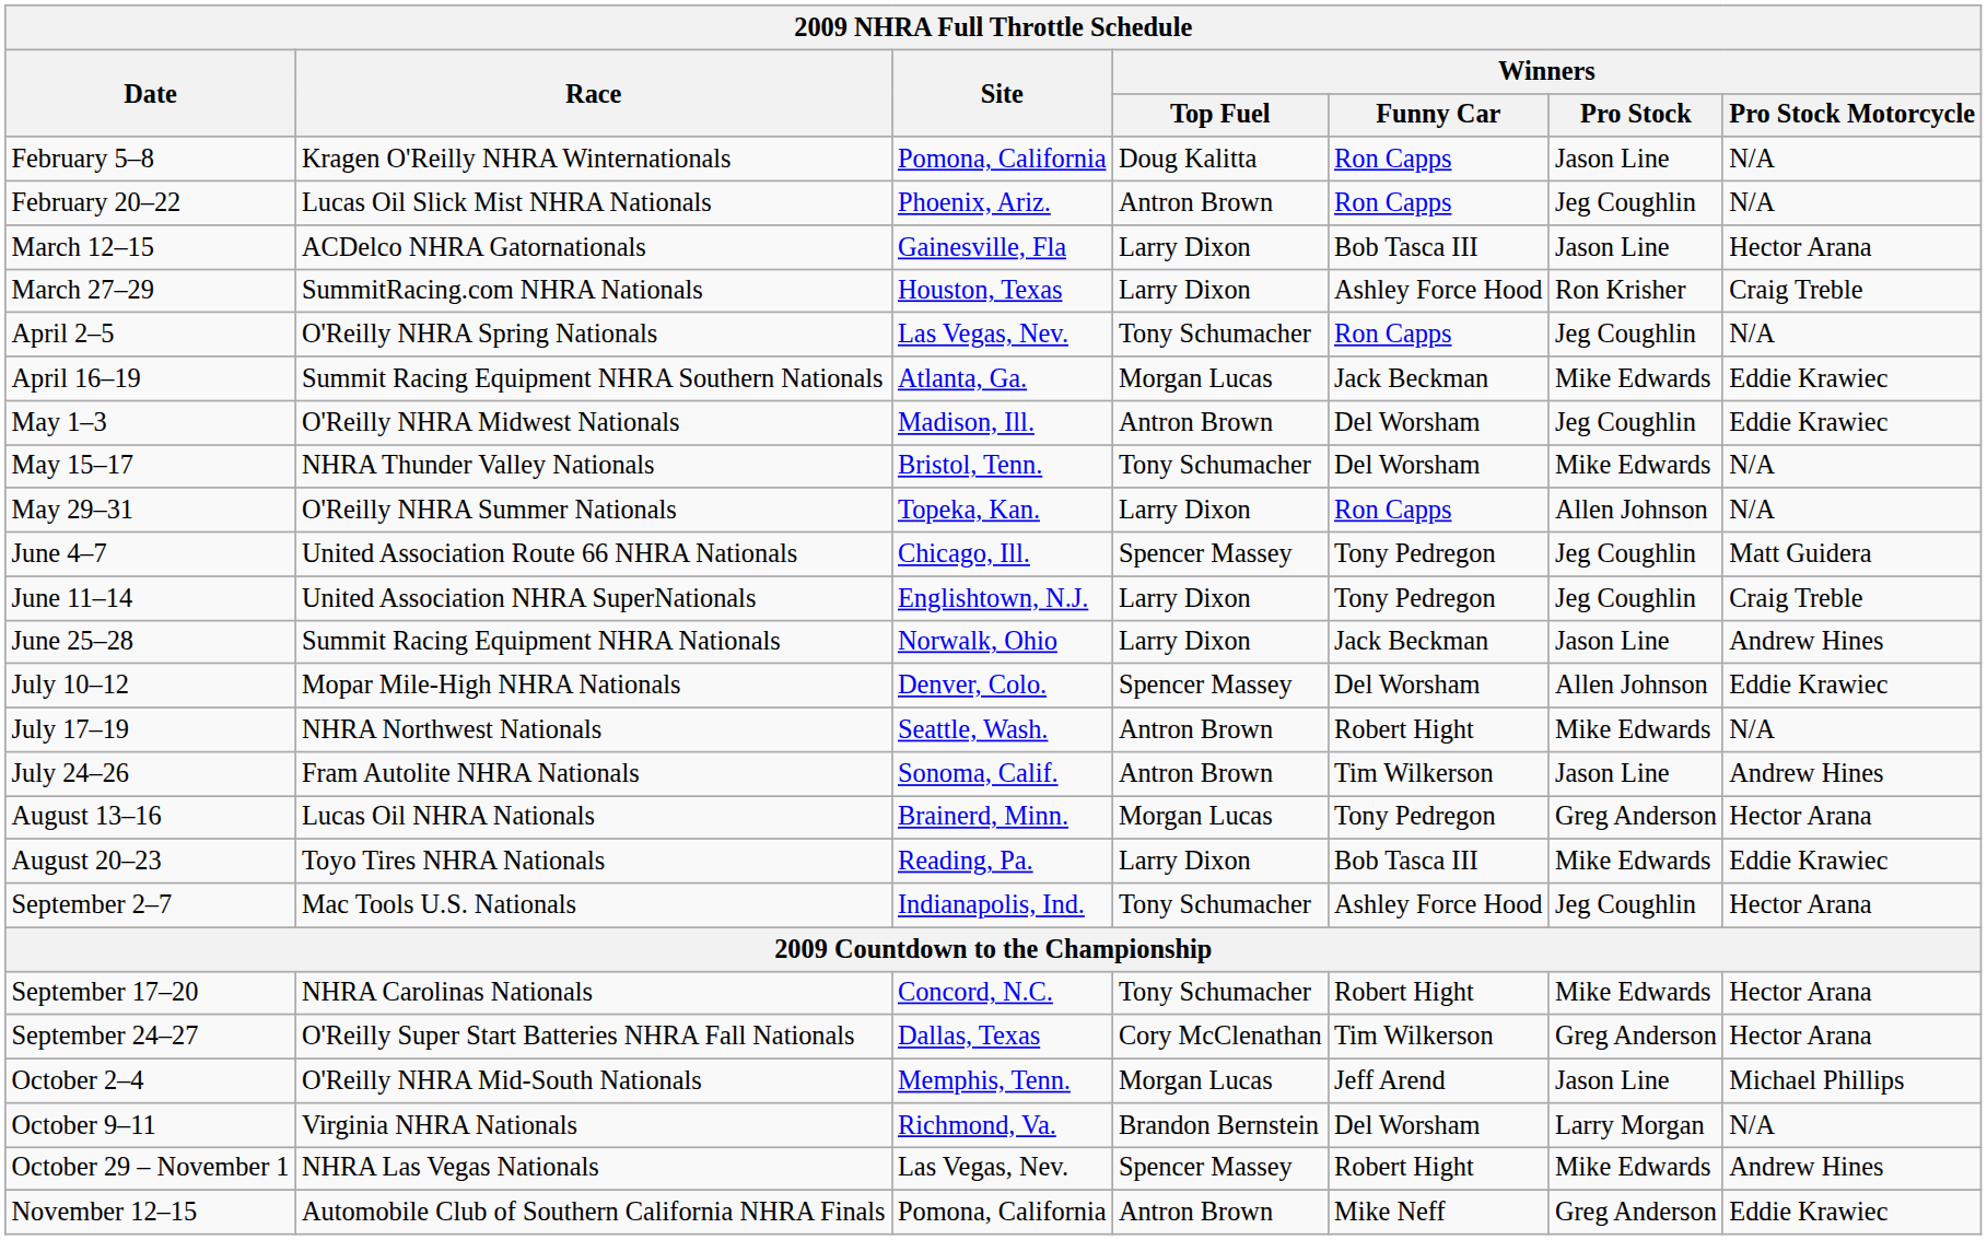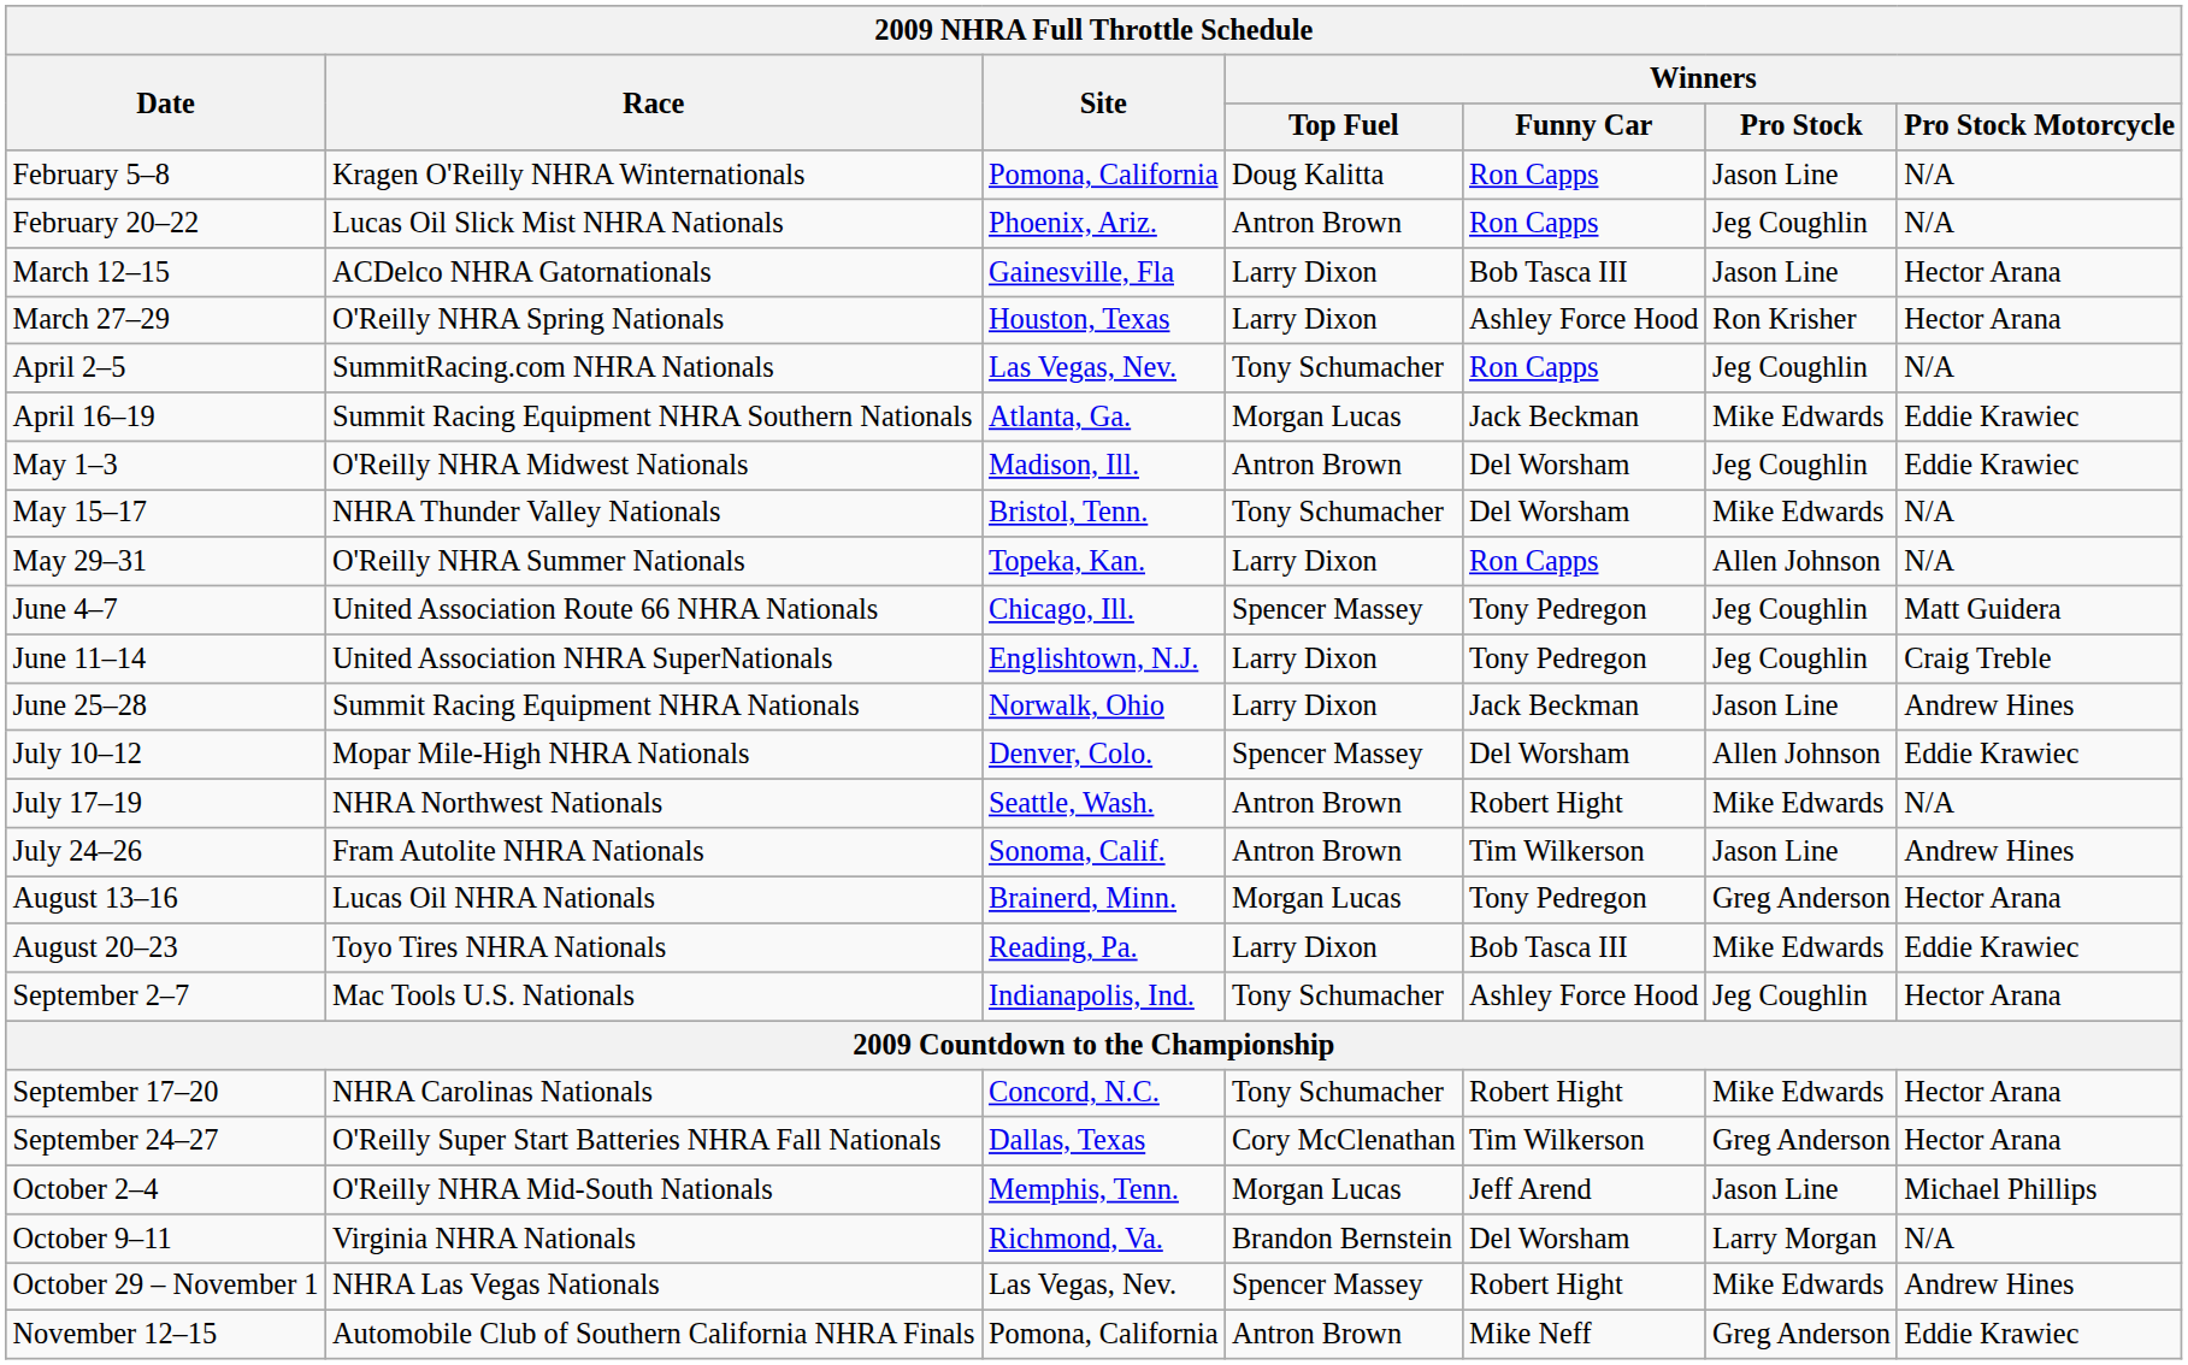March 27–29 | Race: SummitRacing.com NHRA Nationals -> O'Reilly NHRA Spring Nationals
March 27–29 | Winners / Pro Stock Motorcycle: Craig Treble -> Hector Arana
April 2–5 | Race: O'Reilly NHRA Spring Nationals -> SummitRacing.com NHRA Nationals
